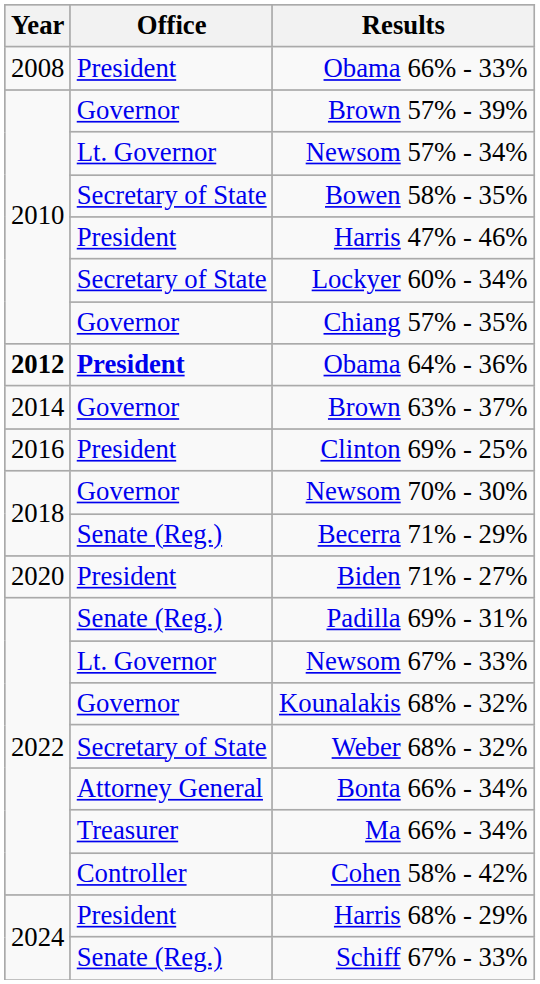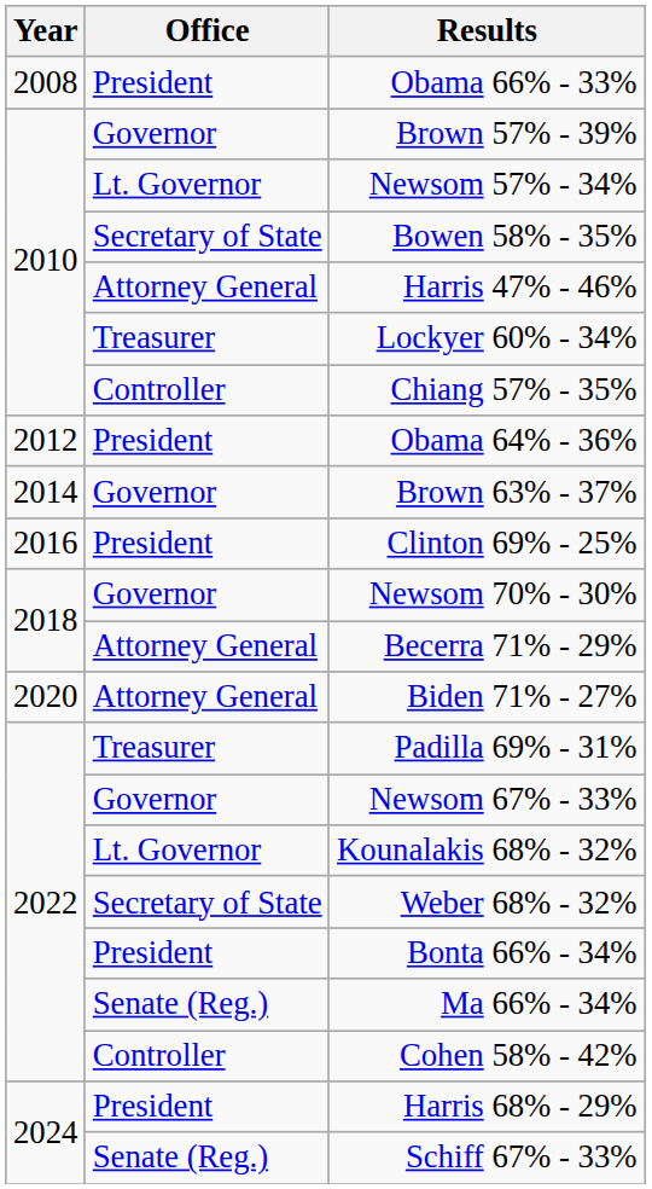Harris 47% - 46% | Office: President -> Attorney General
Lockyer 60% - 34% | Office: Secretary of State -> Treasurer
Chiang 57% - 35% | Office: Governor -> Controller
Obama 64% - 36% | Year: bold -> normal
Obama 64% - 36% | Office: bold -> normal
Becerra 71% - 29% | Office: Senate (Reg.) -> Attorney General
Biden 71% - 27% | Office: President -> Attorney General
Padilla 69% - 31% | Office: Senate (Reg.) -> Treasurer
Newsom 67% - 33% | Office: Lt. Governor -> Governor
Kounalakis 68% - 32% | Office: Governor -> Lt. Governor
Bonta 66% - 34% | Office: Attorney General -> President
Ma 66% - 34% | Office: Treasurer -> Senate (Reg.)
